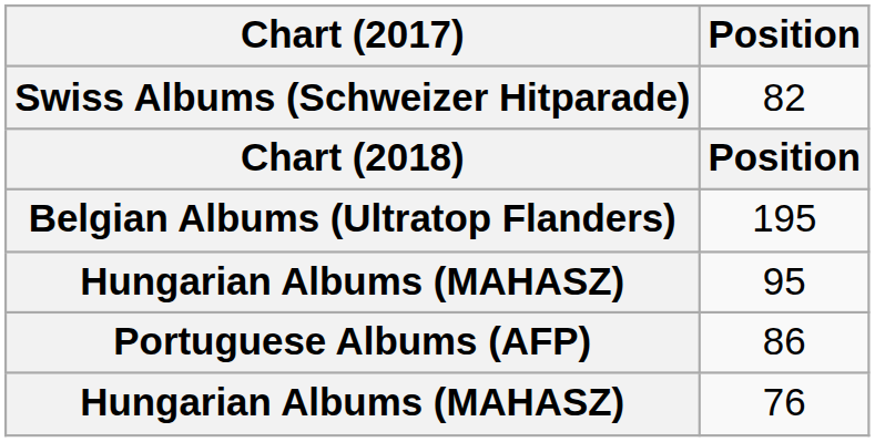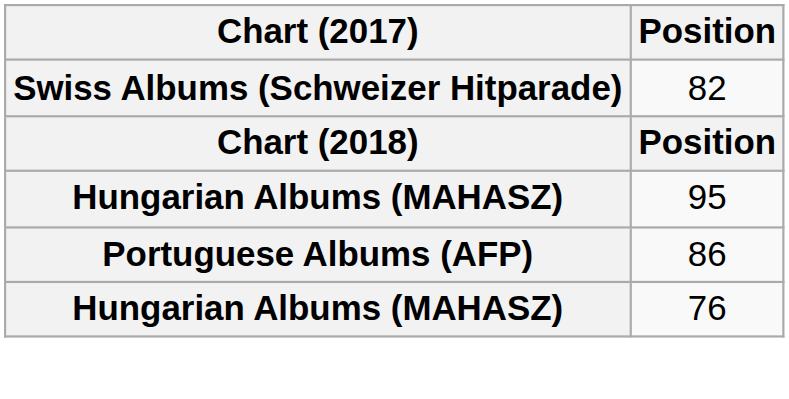- row: Belgian Albums (Ultratop Flanders) | 195
